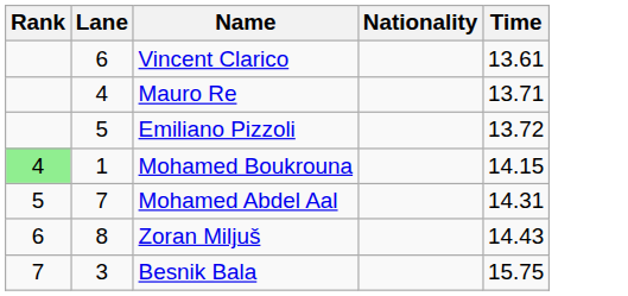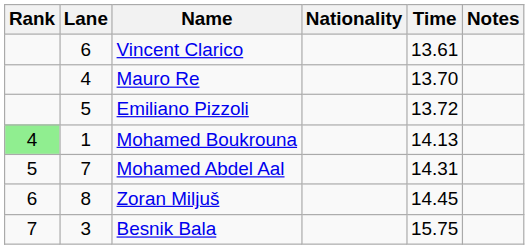+ column: Notes
Mauro Re | Time: 13.71 -> 13.70
Mohamed Boukrouna | Time: 14.15 -> 14.13
Zoran Miljuš | Time: 14.43 -> 14.45
